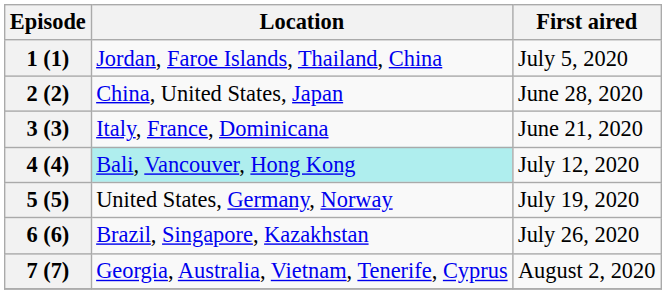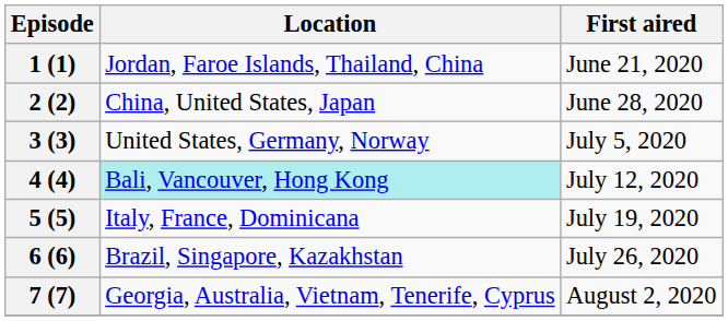1 (1) | First aired: July 5, 2020 -> June 21, 2020
3 (3) | Location: Italy, France, Dominicana -> United States, Germany, Norway
3 (3) | First aired: June 21, 2020 -> July 5, 2020
5 (5) | Location: United States, Germany, Norway -> Italy, France, Dominicana
